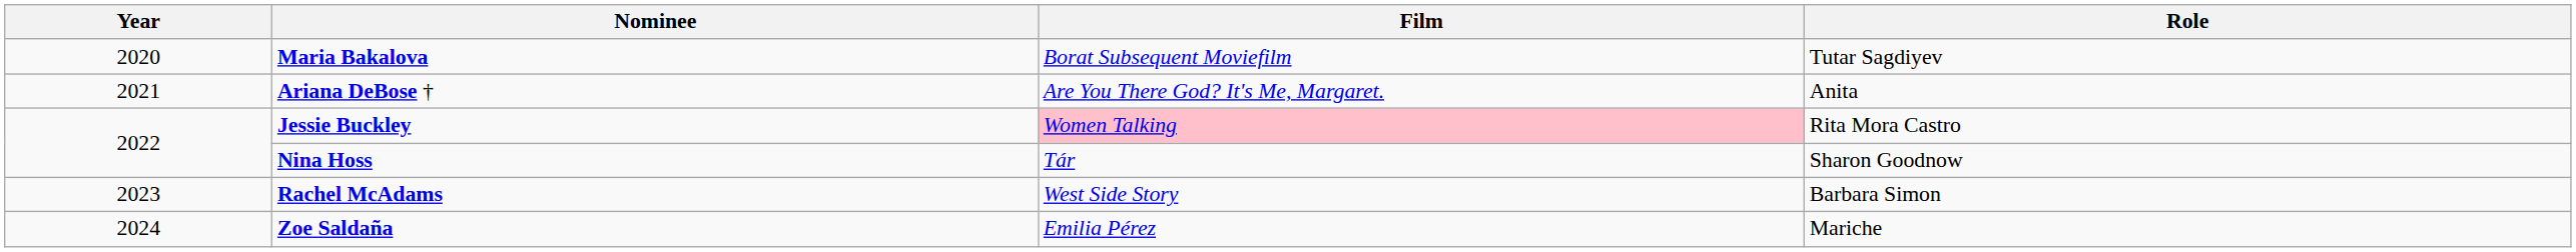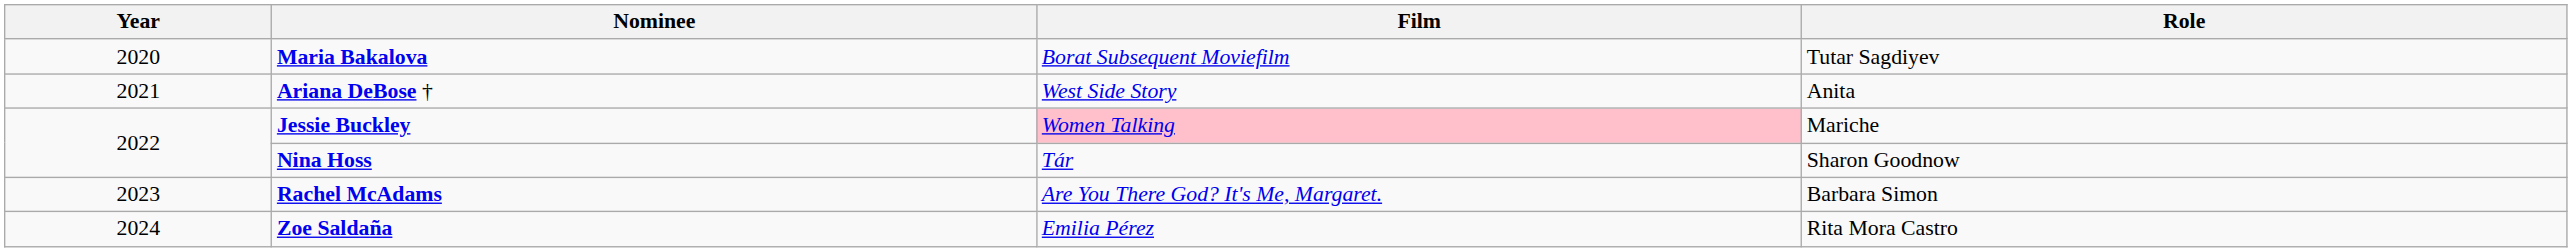Ariana DeBose † | Film: Are You There God? It's Me, Margaret. -> West Side Story
Jessie Buckley | Role: Rita Mora Castro -> Mariche
Rachel McAdams | Film: West Side Story -> Are You There God? It's Me, Margaret.
Zoe Saldaña | Role: Mariche -> Rita Mora Castro
